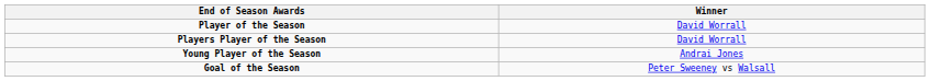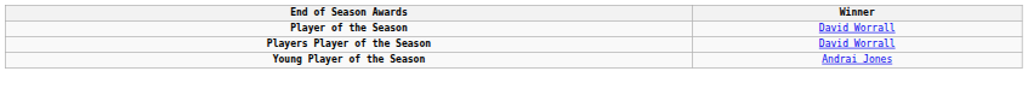- row: Goal of the Season | Peter Sweeney vs Walsall
